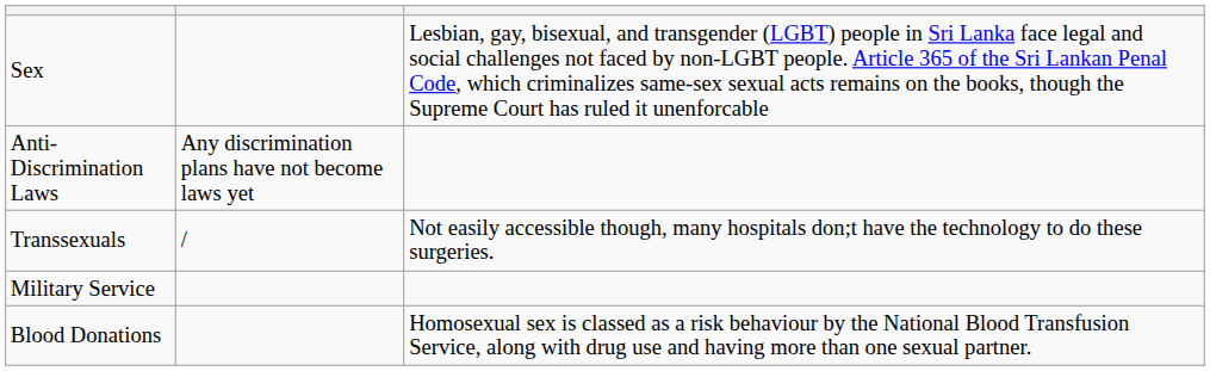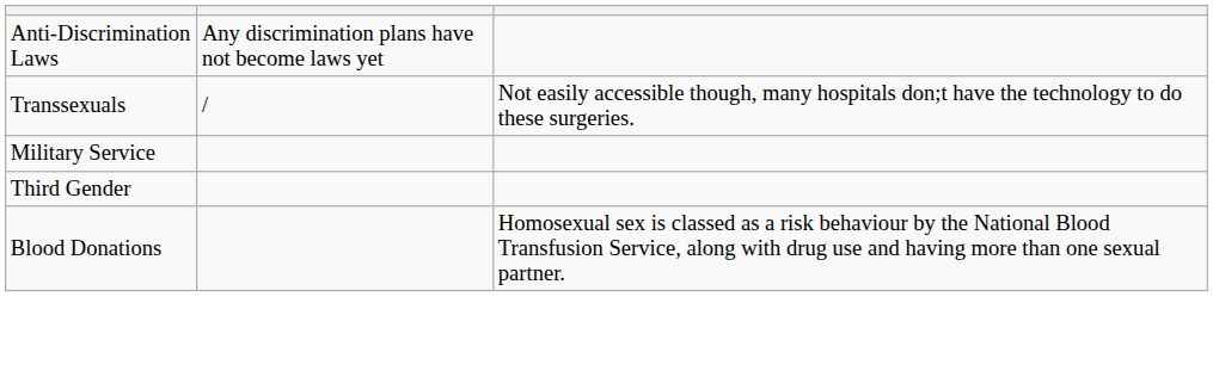- row: Sex | Lesbian, gay, bisexual, and transgender (LGBT) people in Sri Lanka face legal and social challenges not faced by non-LGBT people. Article 365 of the Sri Lankan Penal Code, which criminalizes same-sex sexual acts remains on the books, though the Supreme Court has ruled it unenforcable
+ row: Third Gender
